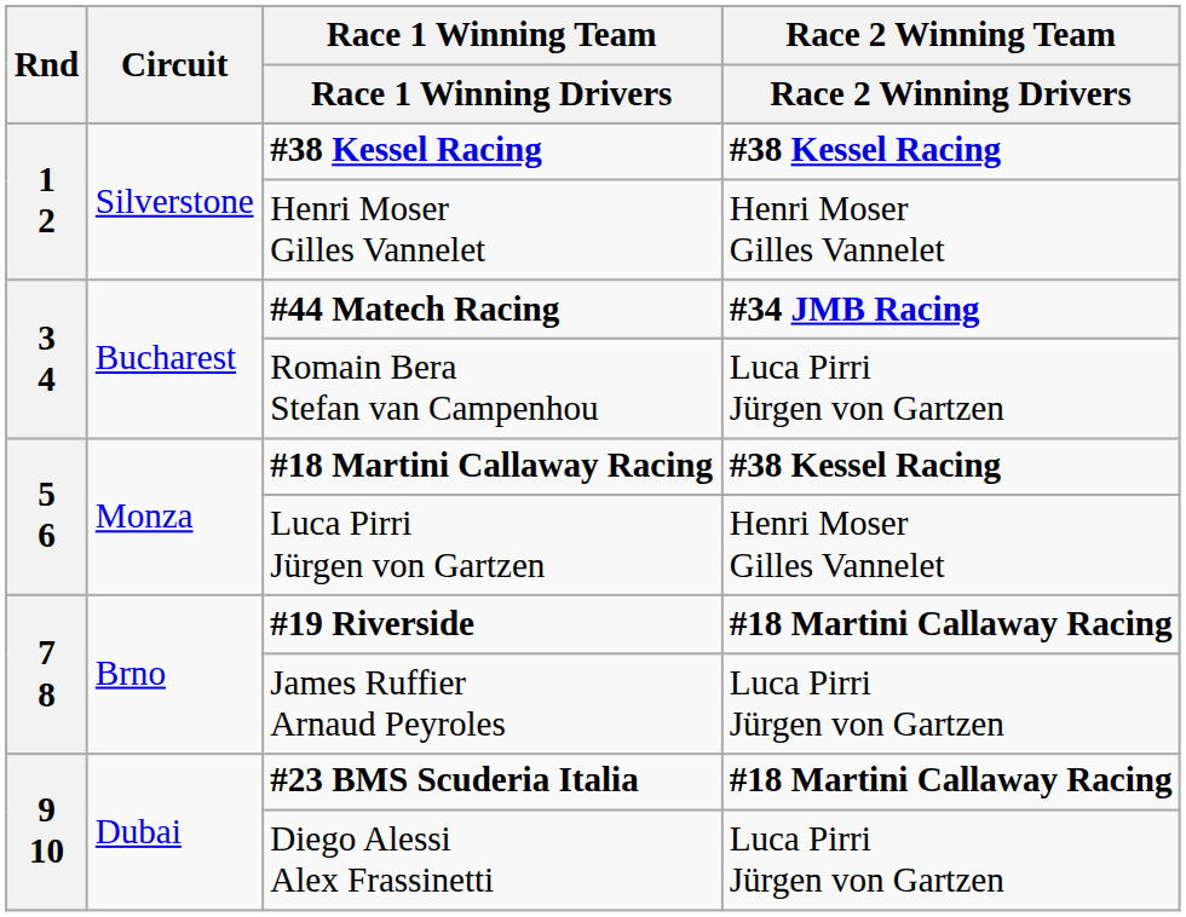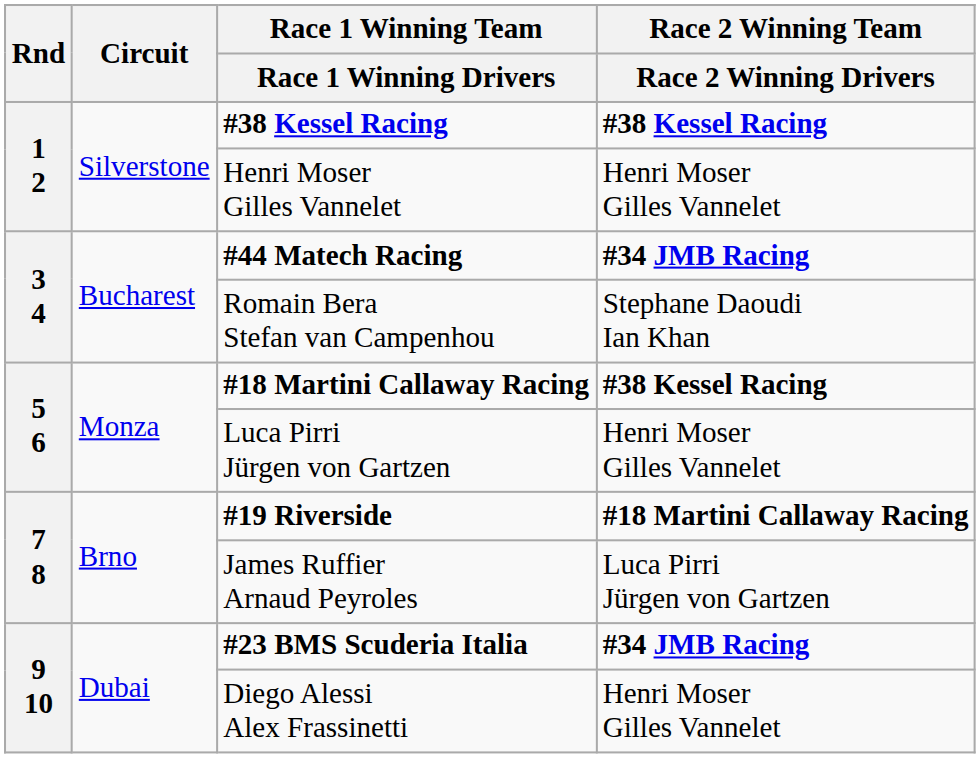Romain Bera Stefan van Campenhou | Race 2 Winning Team / Race 2 Winning Drivers: Luca Pirri Jürgen von Gartzen -> Stephane Daoudi Ian Khan
#23 BMS Scuderia Italia | Race 2 Winning Team / Race 2 Winning Drivers: #18 Martini Callaway Racing -> #34 JMB Racing
Diego Alessi Alex Frassinetti | Race 2 Winning Team / Race 2 Winning Drivers: Luca Pirri Jürgen von Gartzen -> Henri Moser Gilles Vannelet
